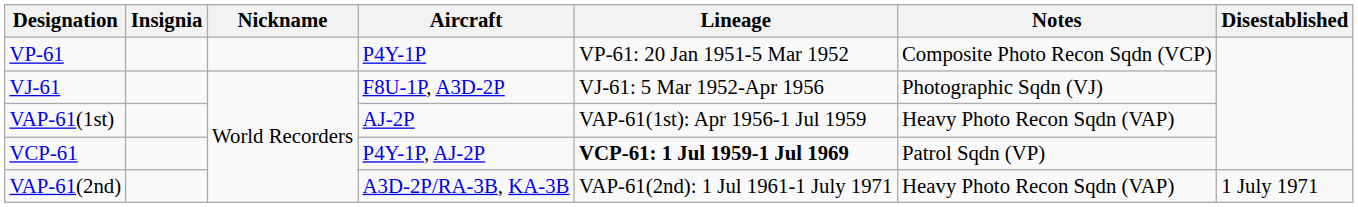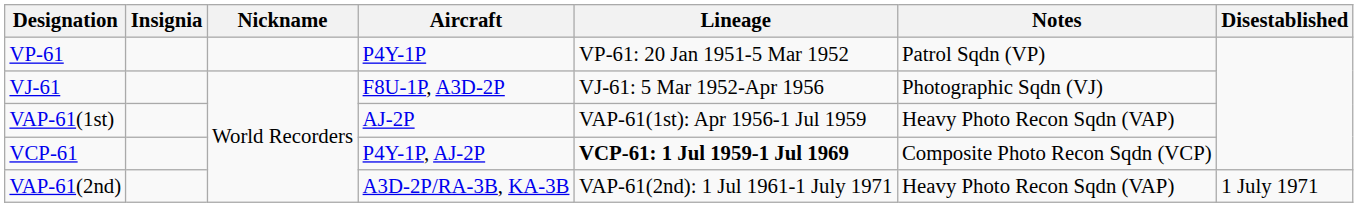VP-61 | Notes: Composite Photo Recon Sqdn (VCP) -> Patrol Sqdn (VP)
VCP-61 | Notes: Patrol Sqdn (VP) -> Composite Photo Recon Sqdn (VCP)
